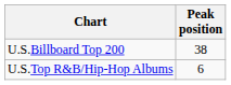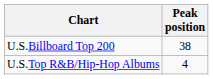U.S.Top R&B/Hip-Hop Albums | Peak position: 6 -> 4
